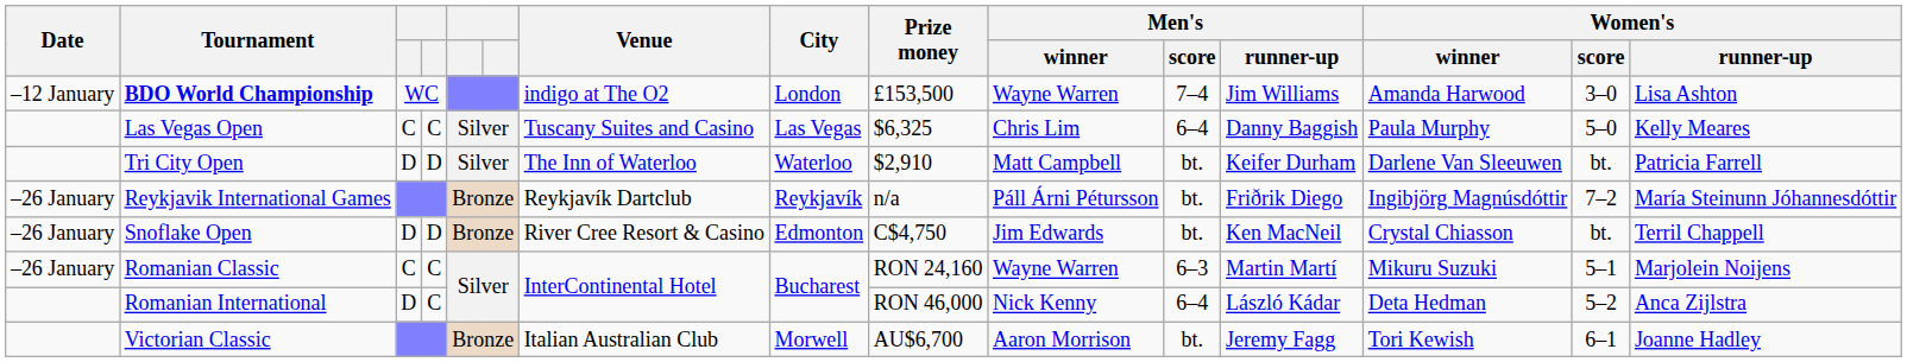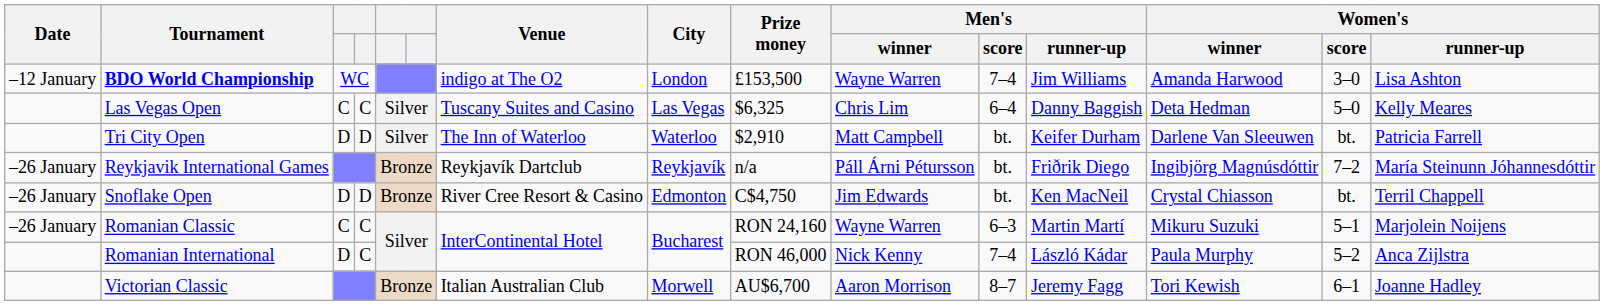Las Vegas Open | Women's / winner: Paula Murphy -> Deta Hedman
Romanian International | Men's / score: 6–4 -> 7–4
Romanian International | Women's / winner: Deta Hedman -> Paula Murphy
Victorian Classic | Men's / score: bt. -> 8–7
